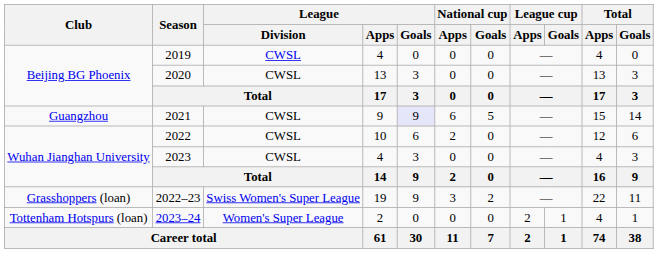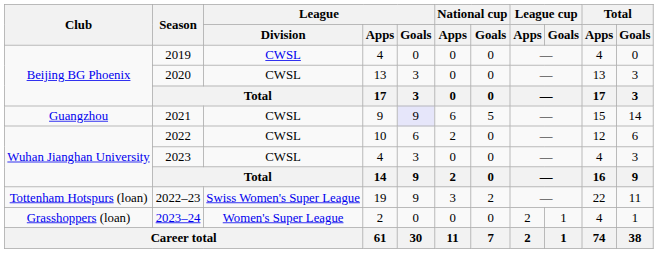2022–23 | Club: Grasshoppers (loan) -> Tottenham Hotspurs (loan)
2023–24 | Club: Tottenham Hotspurs (loan) -> Grasshoppers (loan)
